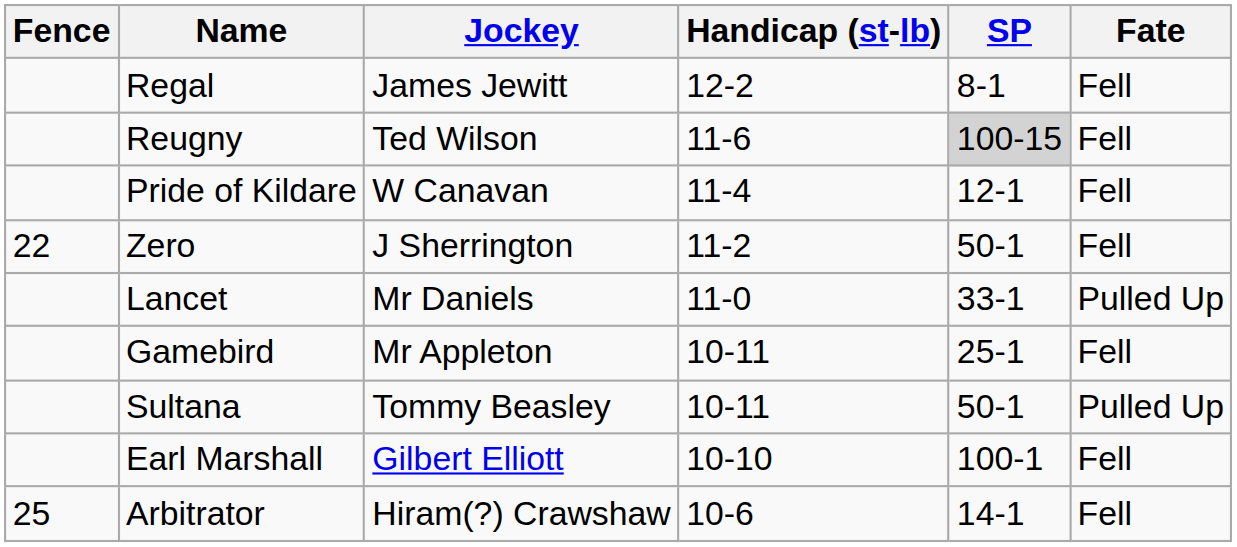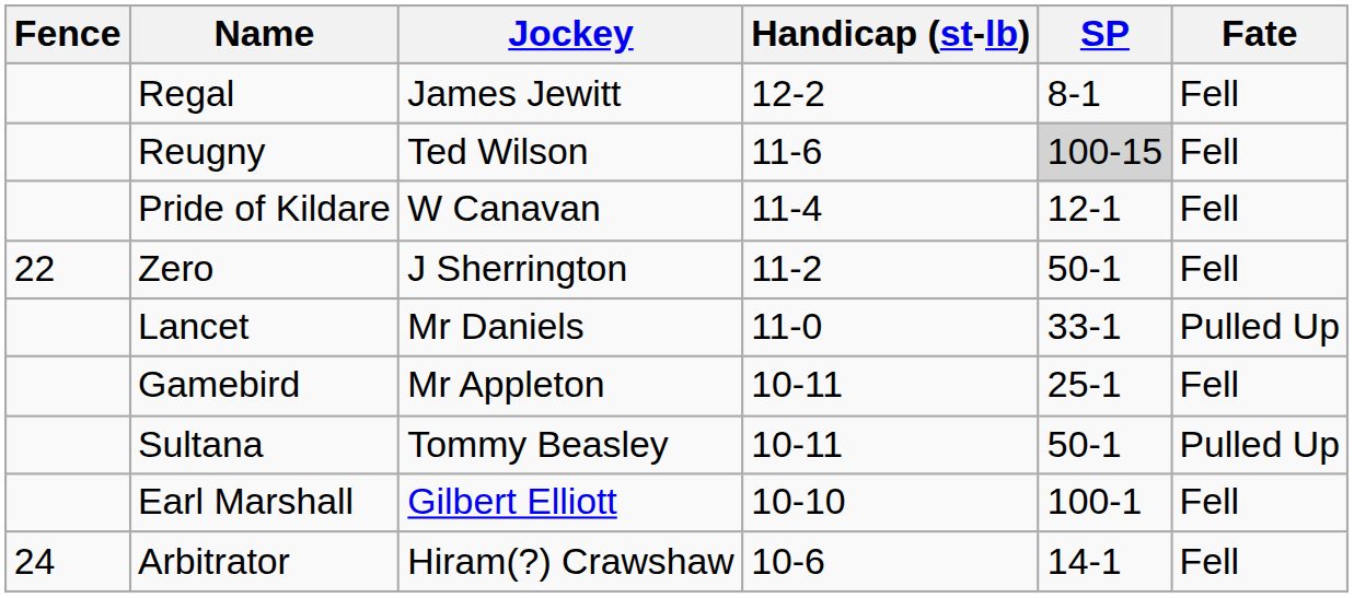Arbitrator | Fence: 25 -> 24
